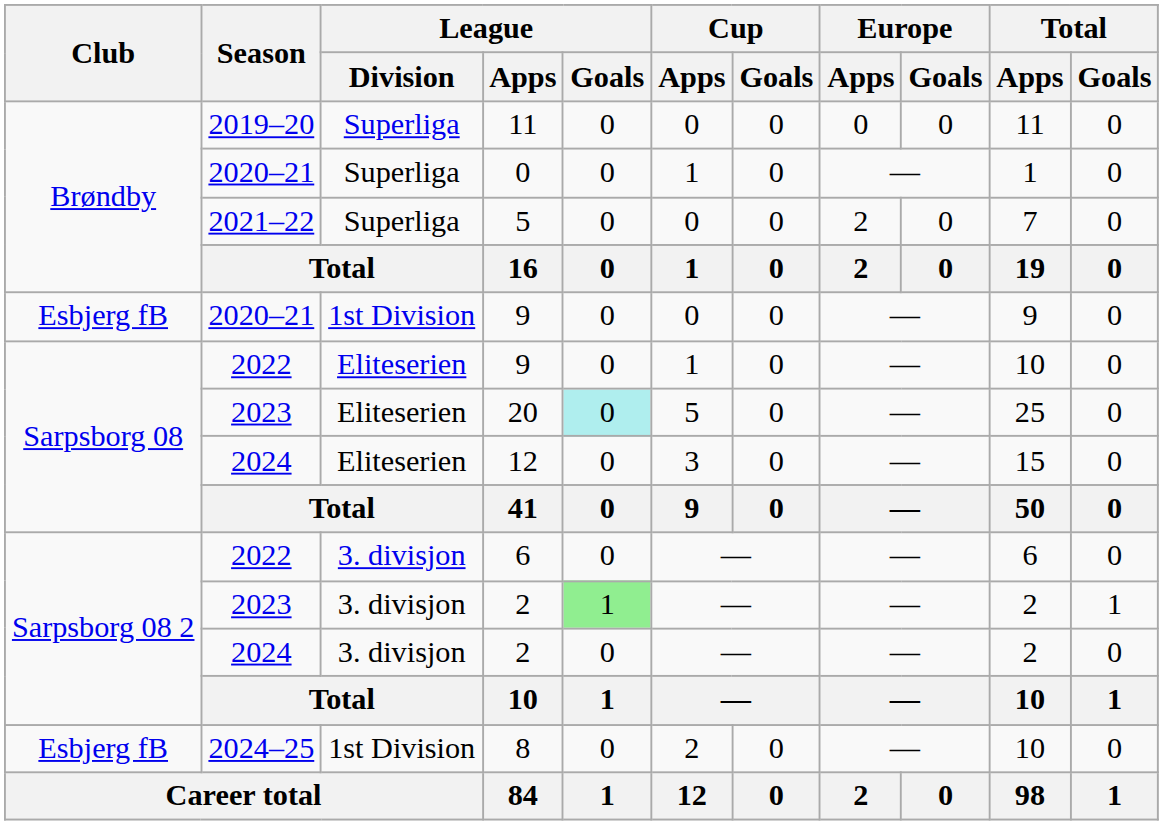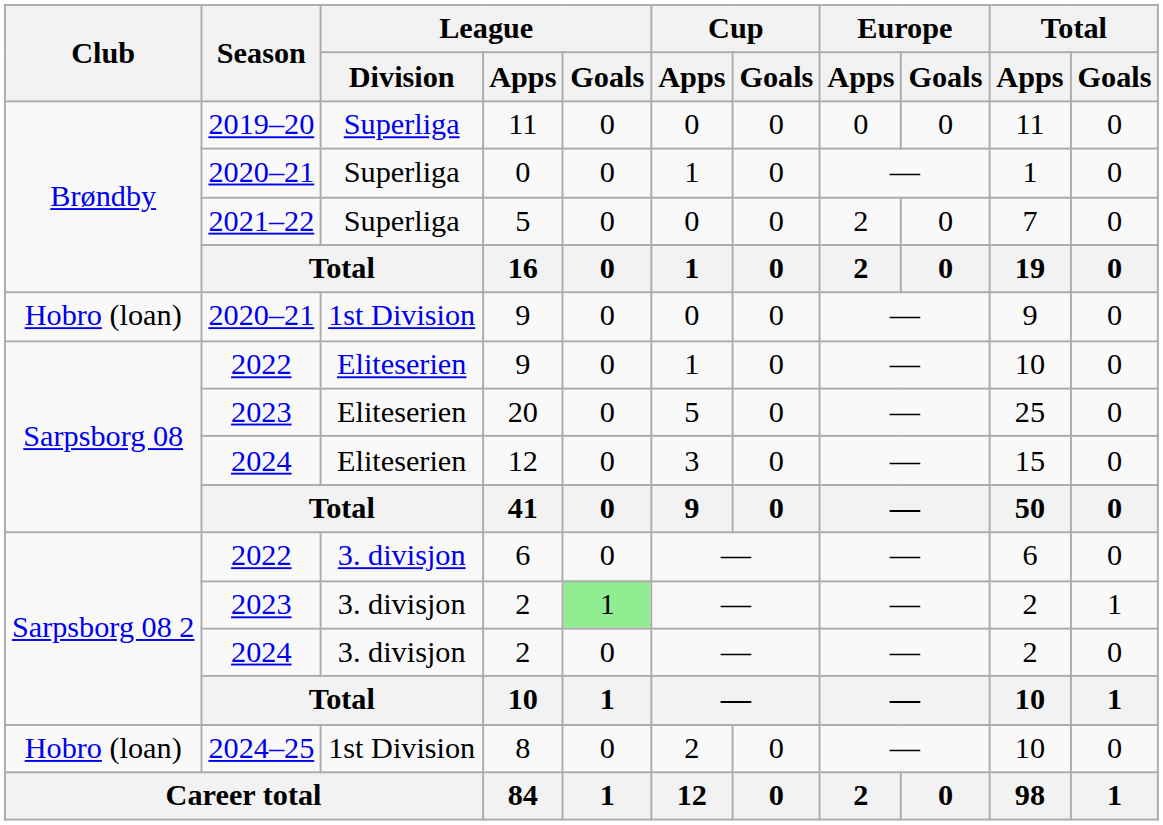2020–21 / 9 | Club: Esbjerg fB -> Hobro (loan)
20 | League / Goals: paleturquoise background -> no background
8 | Club: Esbjerg fB -> Hobro (loan)
